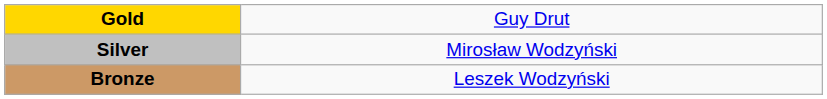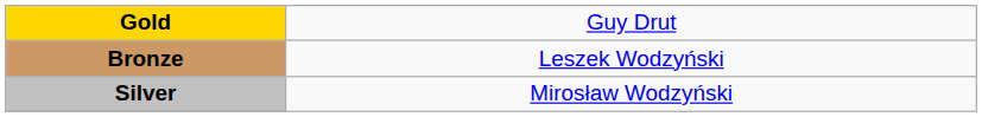rows swapped: Silver <-> Bronze
